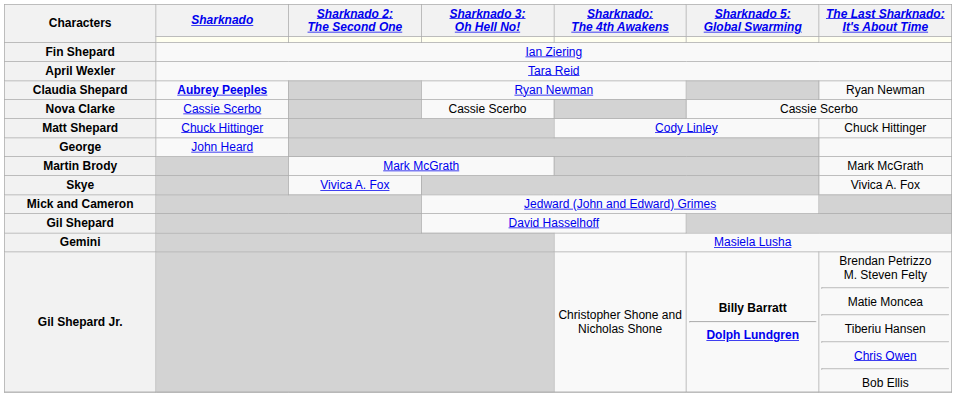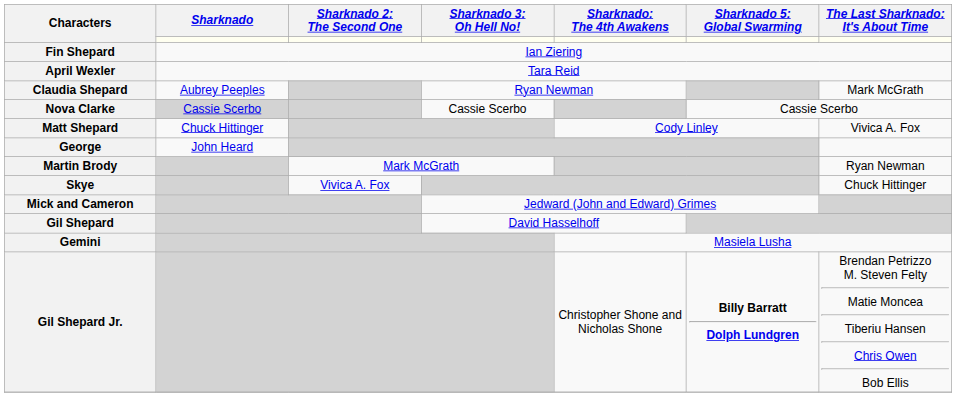Claudia Shepard | Sharknado: bold -> normal
Claudia Shepard | column 7: Ryan Newman -> Mark McGrath
Nova Clarke | Sharknado: no background -> lightgrey background
Matt Shepard | column 7: Chuck Hittinger -> Vivica A. Fox
Martin Brody | column 7: Mark McGrath -> Ryan Newman
Skye | column 7: Vivica A. Fox -> Chuck Hittinger
